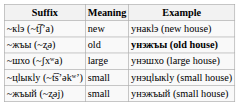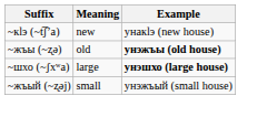~шхо (~ʃxʷa) | Example: normal -> bold
- row: ~цӏыкӏу (~t͡sʼəkʷʼ) | small | унэцӏыкӏу (small house)
